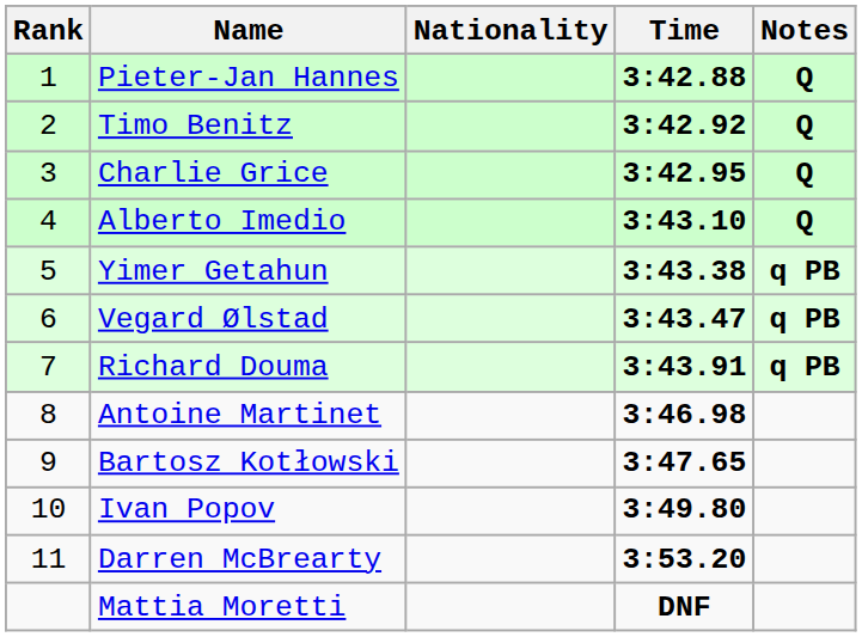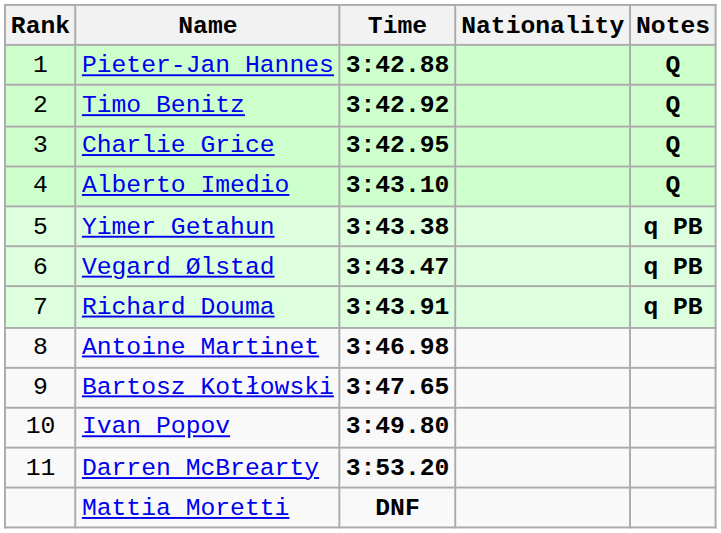columns swapped: Nationality <-> Time
